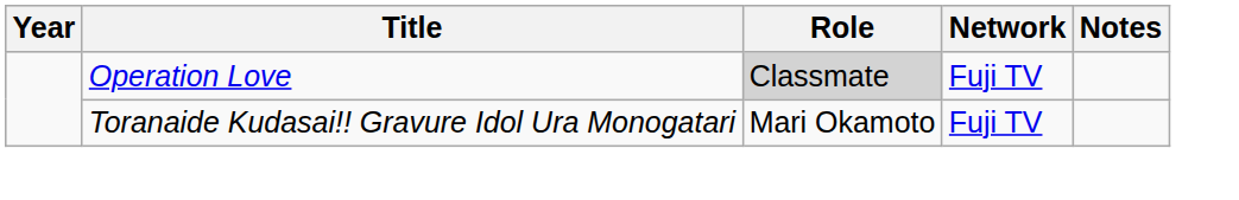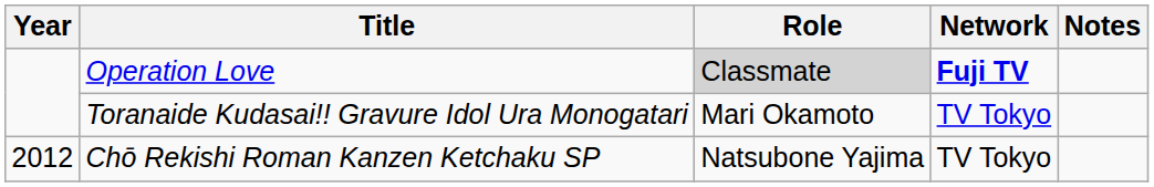Operation Love | Network: normal -> bold
Toranaide Kudasai!! Gravure Idol Ura Monogatari | Network: Fuji TV -> TV Tokyo
+ row: 2012 | Chō Rekishi Roman Kanzen Ketchaku SP | Natsubone Yajima | TV Tokyo
